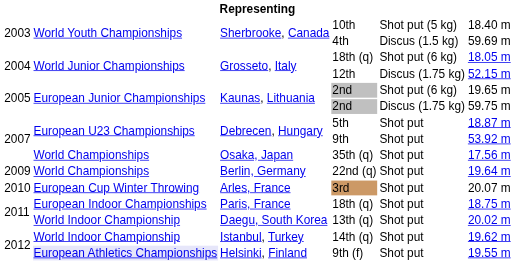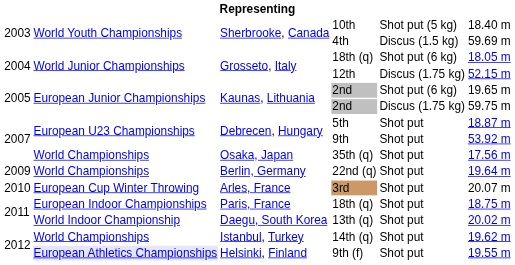14th (q) | column 2: World Indoor Championship -> World Championships
